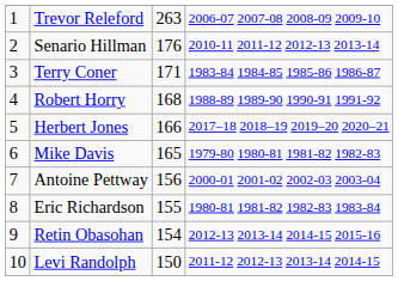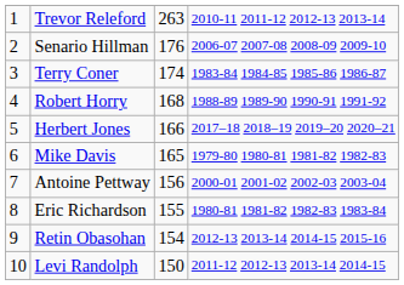Trevor Releford | column 4: 2006-07 2007-08 2008-09 2009-10 -> 2010-11 2011-12 2012-13 2013-14
Senario Hillman | column 4: 2010-11 2011-12 2012-13 2013-14 -> 2006-07 2007-08 2008-09 2009-10
Terry Coner | column 3: 171 -> 174
